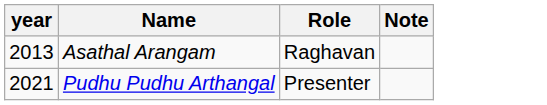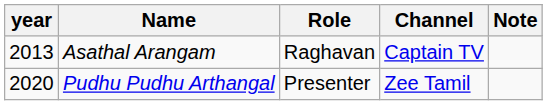+ column: Channel | Captain TV | Zee Tamil
Pudhu Pudhu Arthangal | year: 2021 -> 2020
